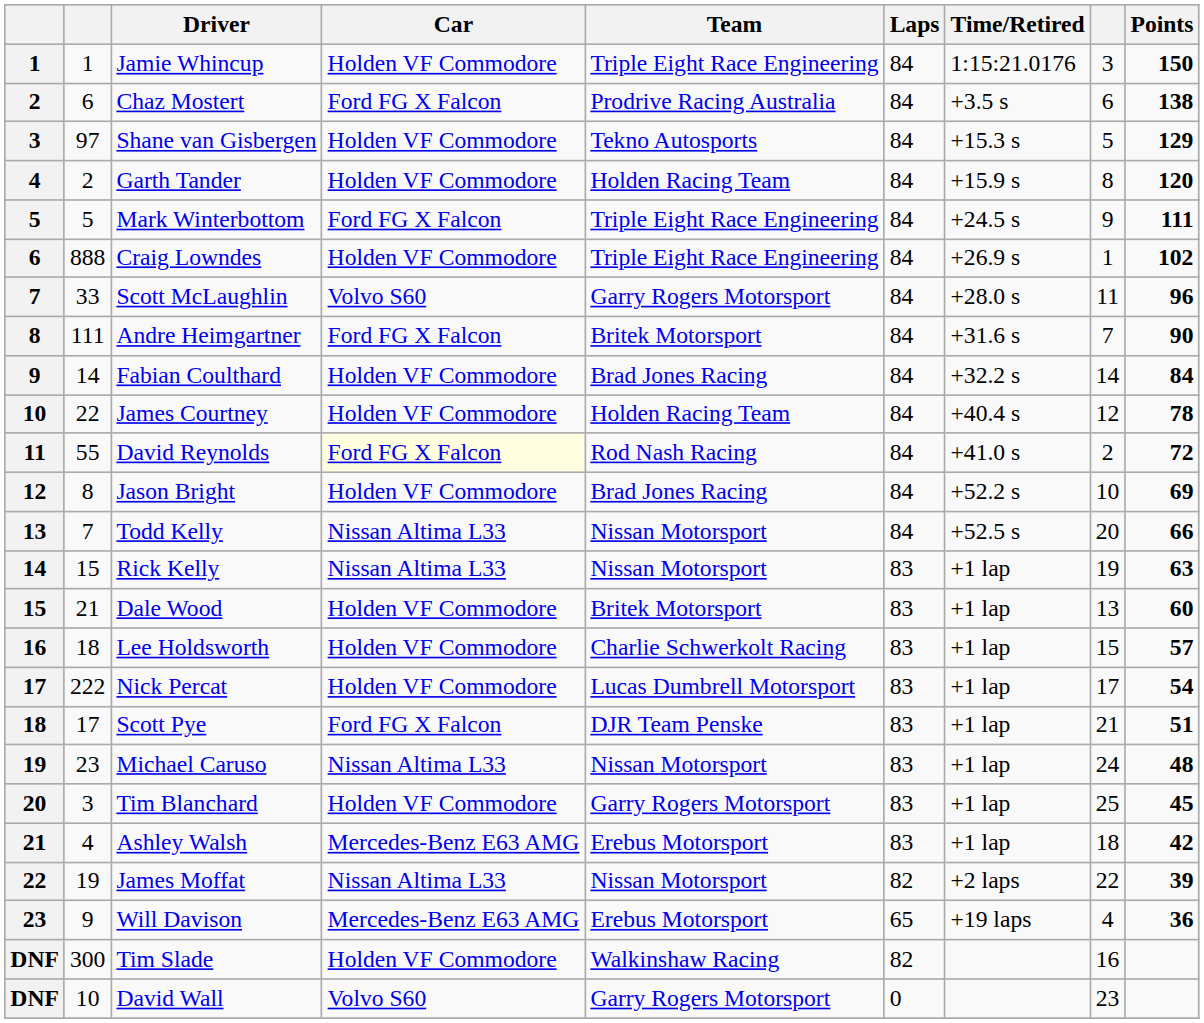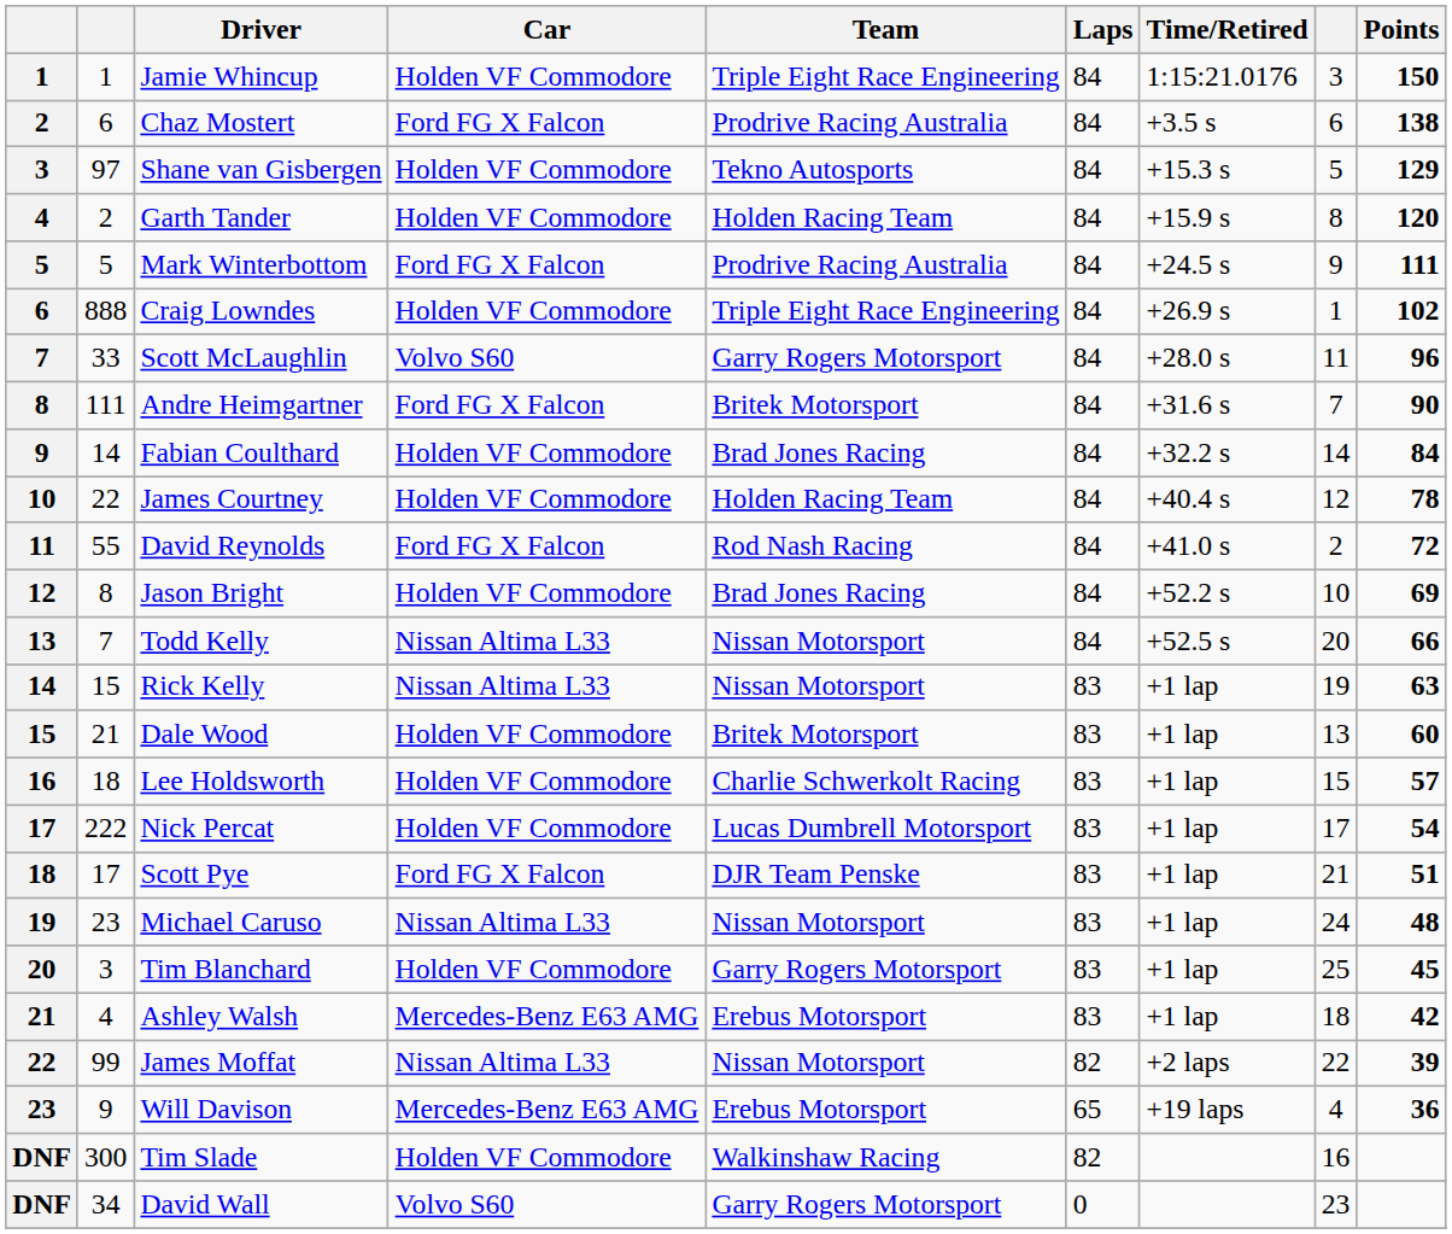Mark Winterbottom | Team: Triple Eight Race Engineering -> Prodrive Racing Australia
David Reynolds | Car: lightyellow background -> no background
James Moffat | column 2: 19 -> 99
David Wall | column 2: 10 -> 34
